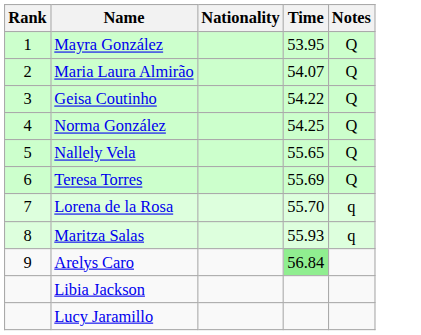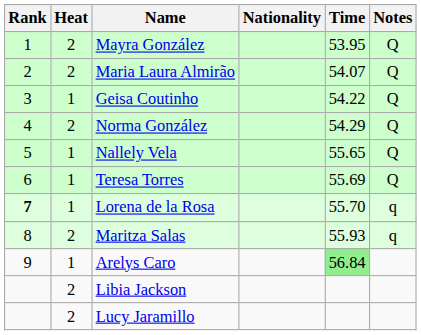+ column: Heat | 2 | 2 | 1 | 2 | 1 | 1 | 1 | 2 | 1 | 2 | 2
Norma González | Time: 54.25 -> 54.29
Lorena de la Rosa | Rank: normal -> bold
